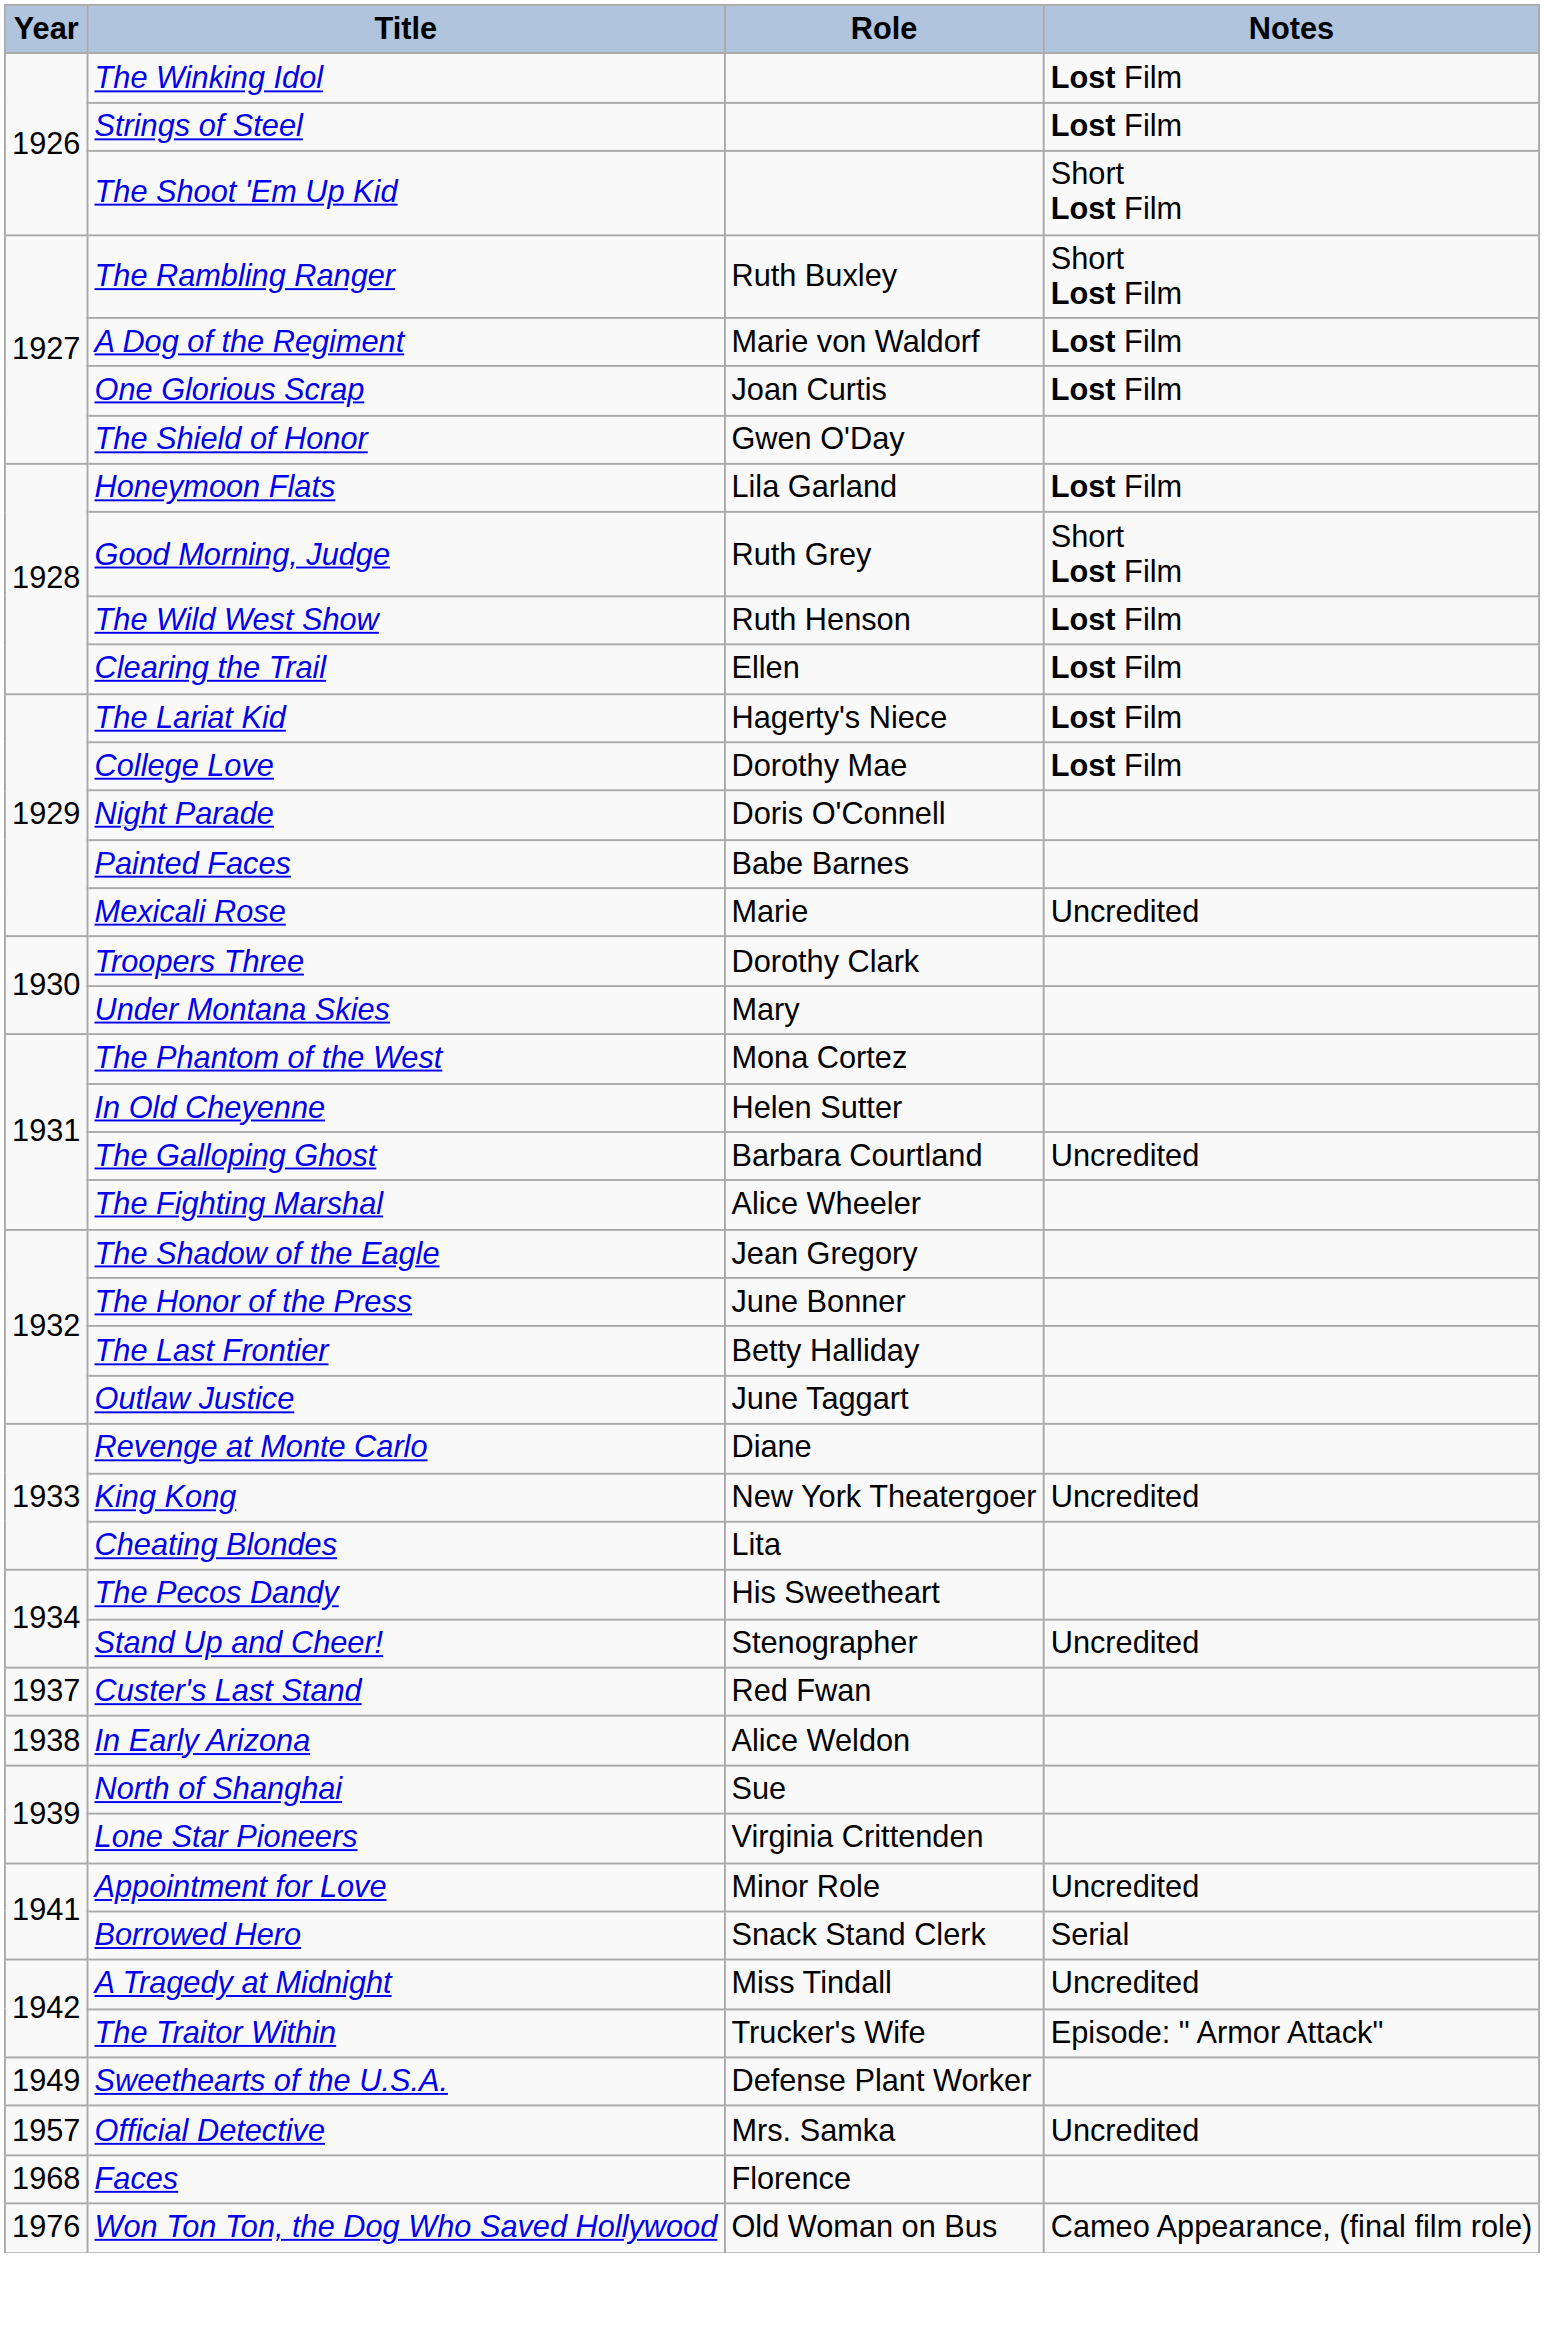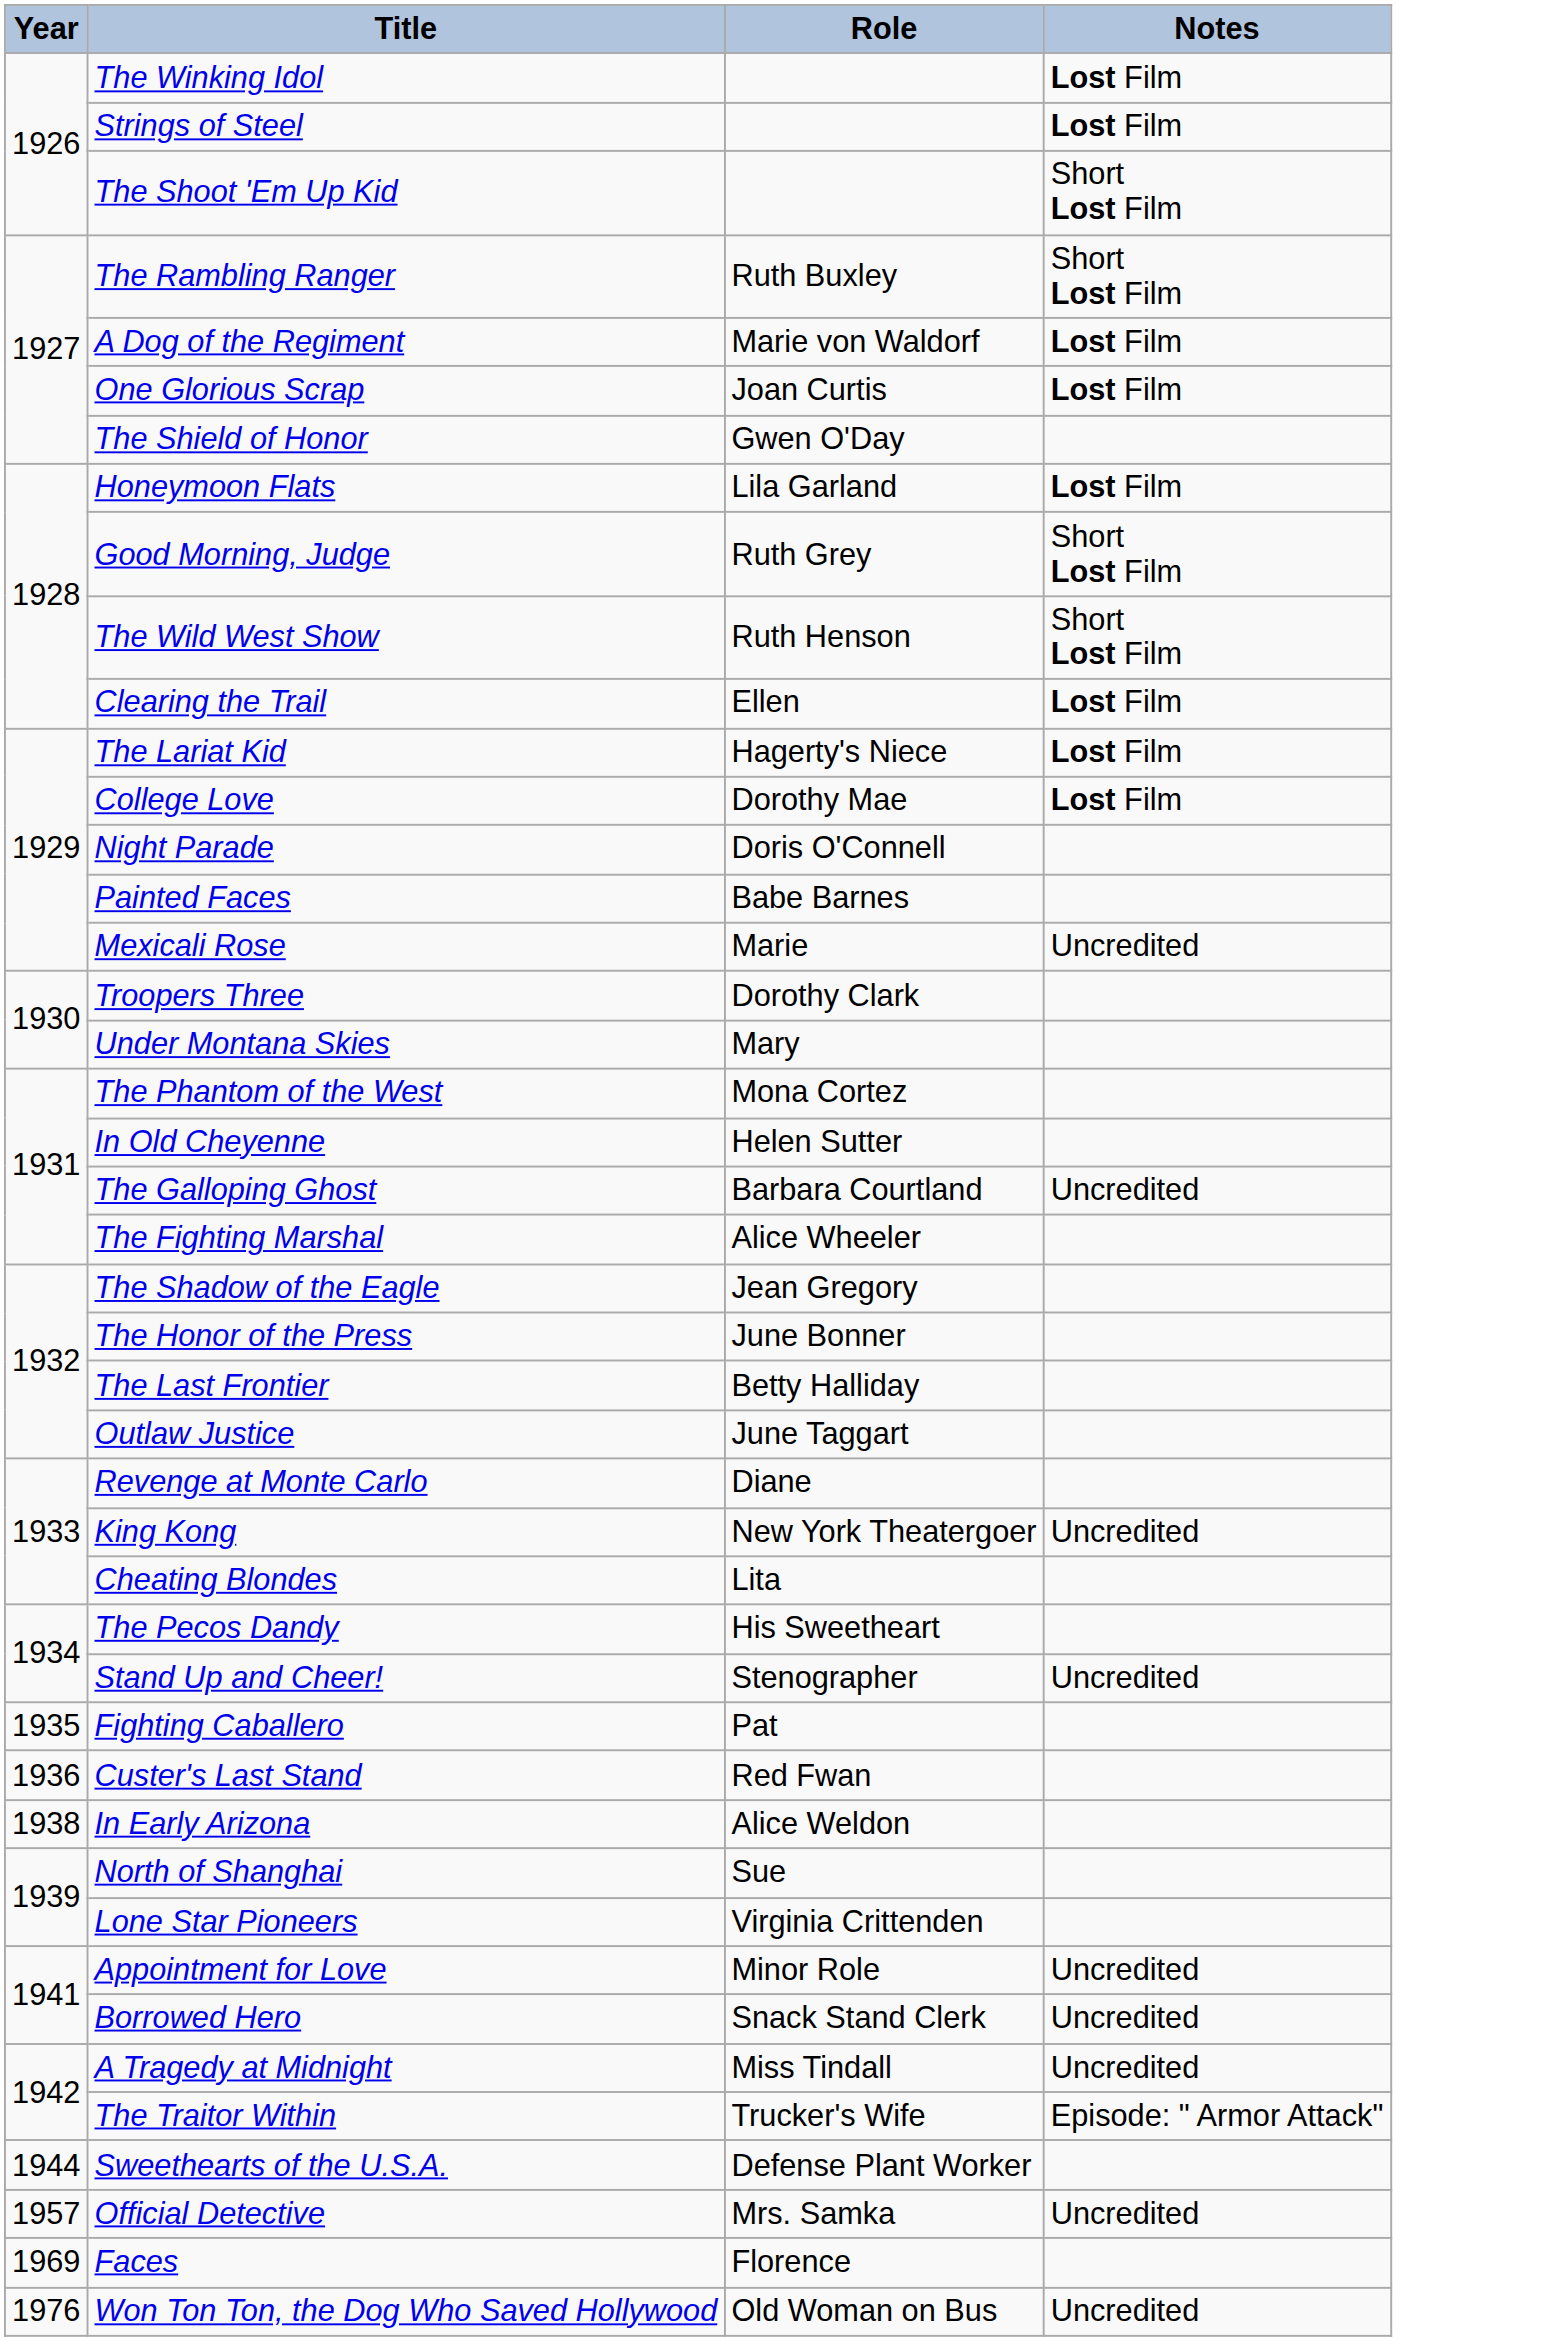The Wild West Show | Notes: Lost Film -> Short Lost Film
+ row: 1935 | Fighting Caballero | Pat
Custer's Last Stand | Year: 1937 -> 1936
Borrowed Hero | Notes: Serial -> Uncredited
Sweethearts of the U.S.A. | Year: 1949 -> 1944
Faces | Year: 1968 -> 1969
Won Ton Ton, the Dog Who Saved Hollywood | Notes: Cameo Appearance, (final film role) -> Uncredited
